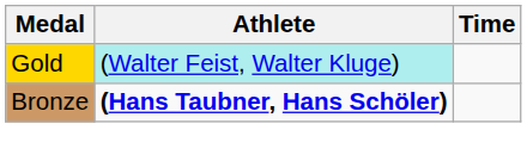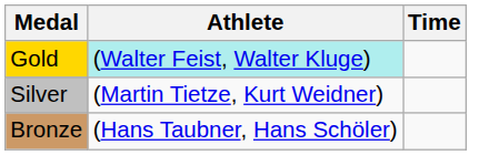+ row: Silver | (Martin Tietze, Kurt Weidner)
Bronze | Athlete: bold -> normal
